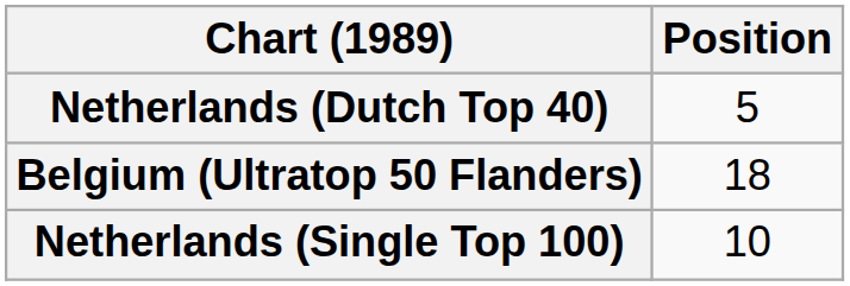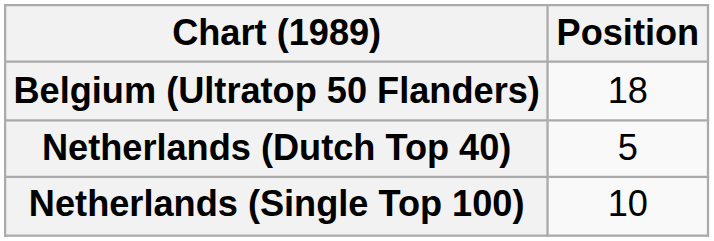rows swapped: Belgium (Ultratop 50 Flanders) <-> Netherlands (Dutch Top 40)
